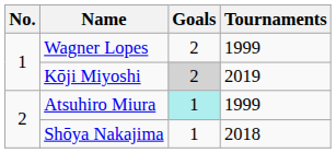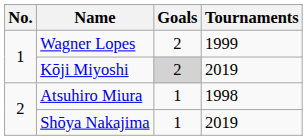Atsuhiro Miura | Goals: paleturquoise background -> no background
Atsuhiro Miura | Tournaments: 1999 -> 1998
Shōya Nakajima | Tournaments: 2018 -> 2019
